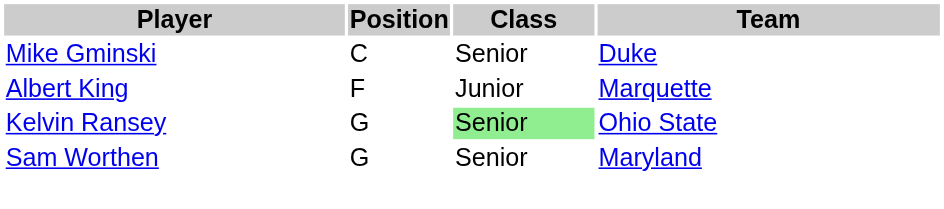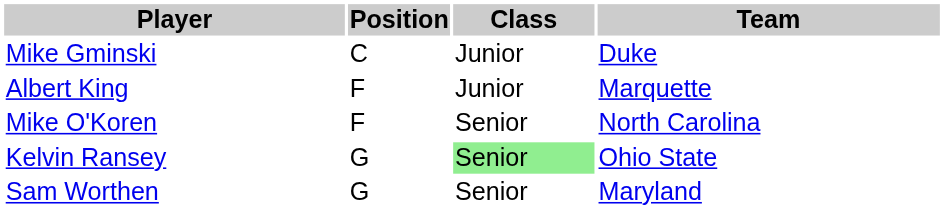Mike Gminski | Class: Senior -> Junior
+ row: Mike O'Koren | F | Senior | North Carolina
